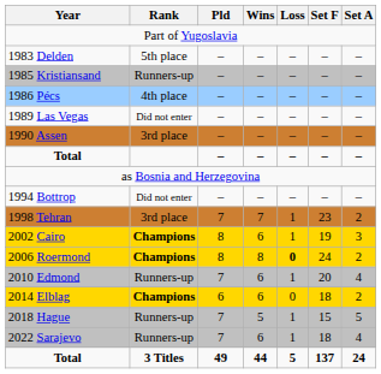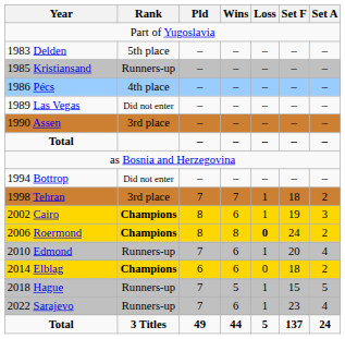1998 Tehran | Set F: 23 -> 18
2022 Sarajevo | Set F: 18 -> 23
